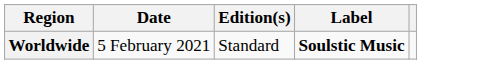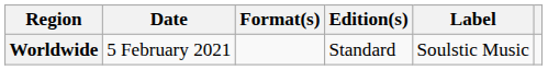+ column: Format(s)
Worldwide | Label: bold -> normal
